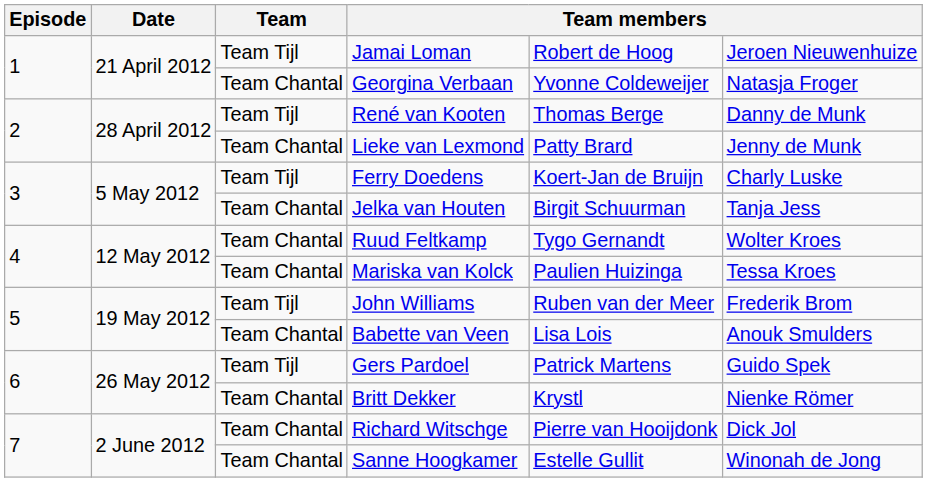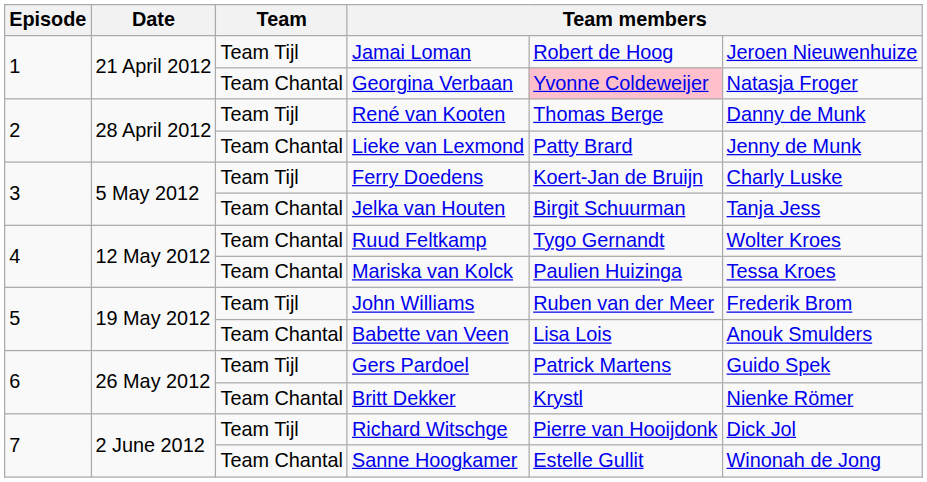Georgina Verbaan | column 5: no background -> pink background
Richard Witschge | Team: Team Chantal -> Team Tijl
